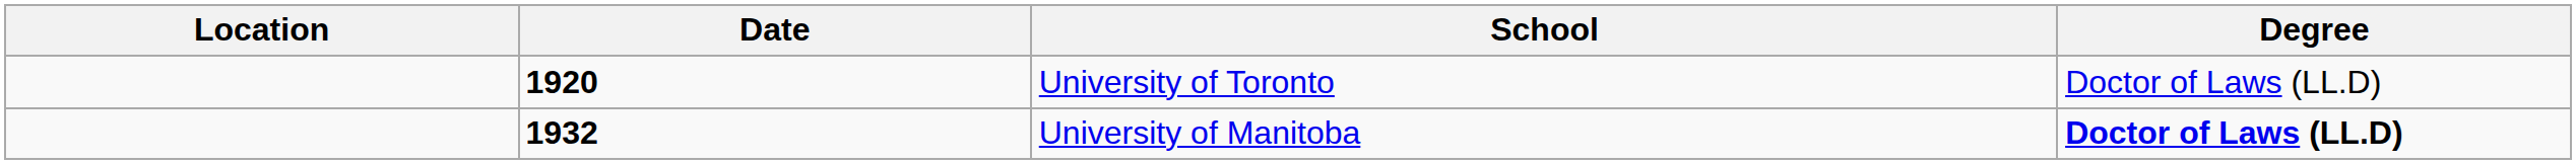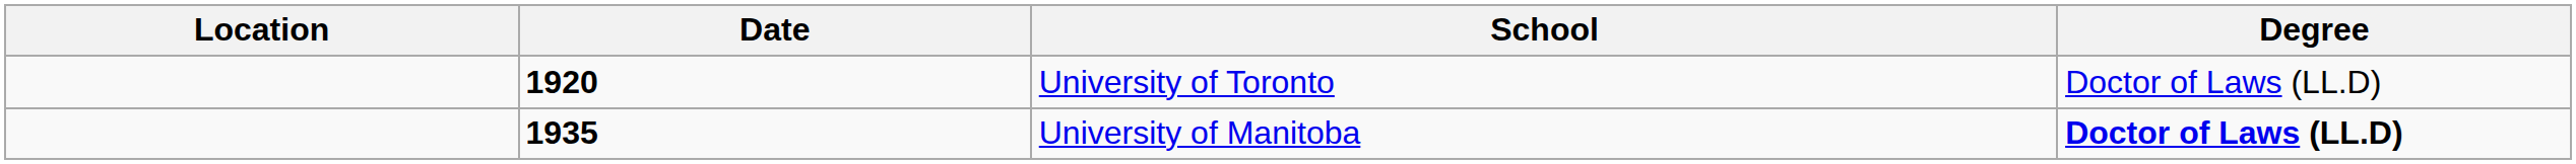University of Manitoba | Date: 1932 -> 1935
